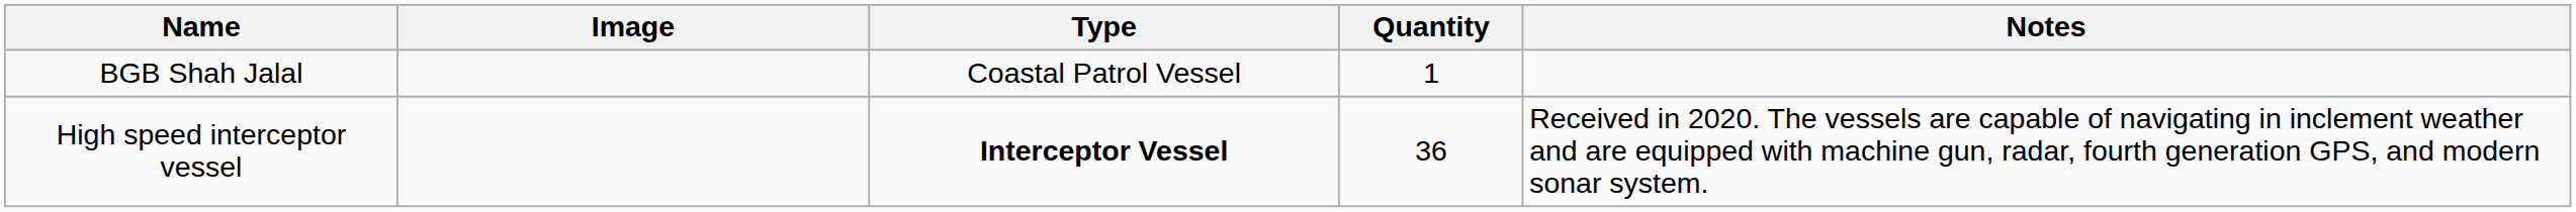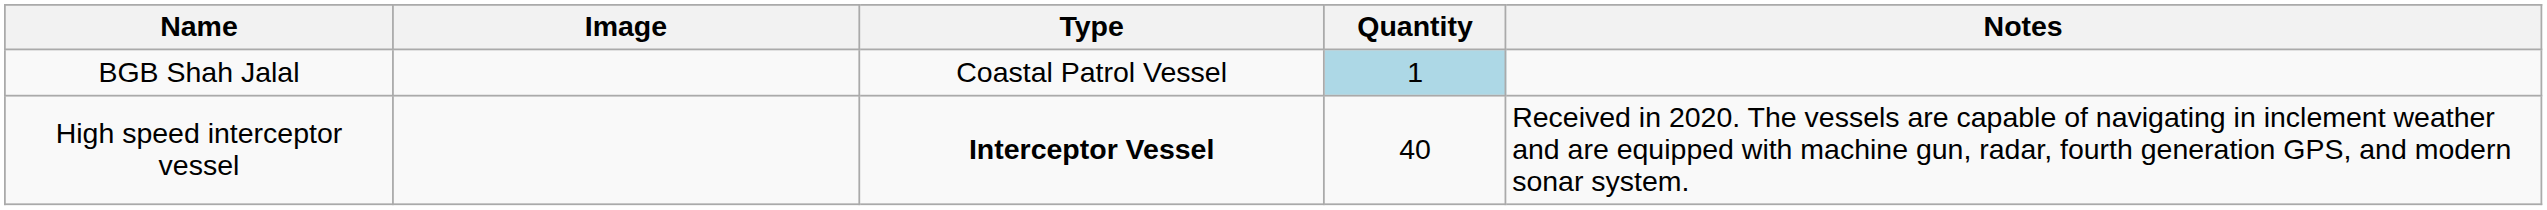BGB Shah Jalal | Quantity: no background -> lightblue background
High speed interceptor vessel | Quantity: 36 -> 40
